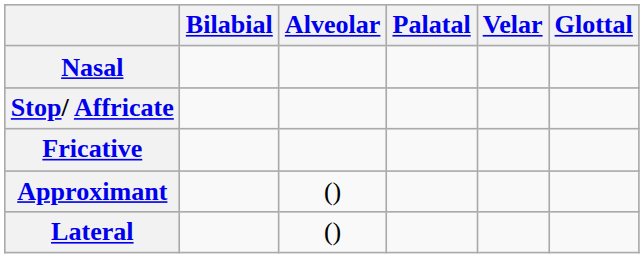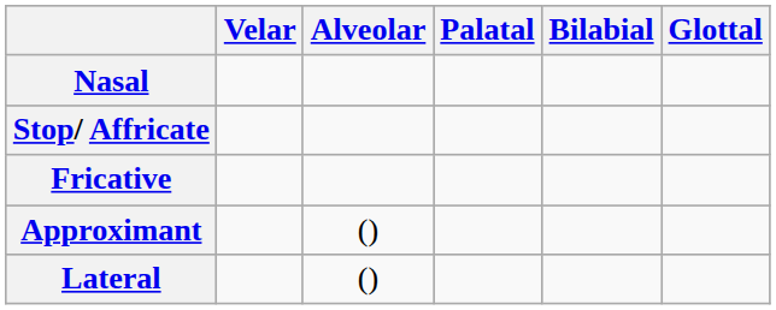columns swapped: Bilabial <-> Velar
